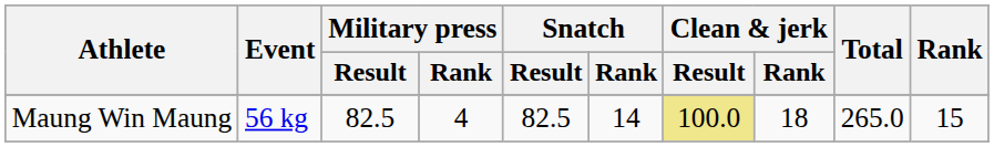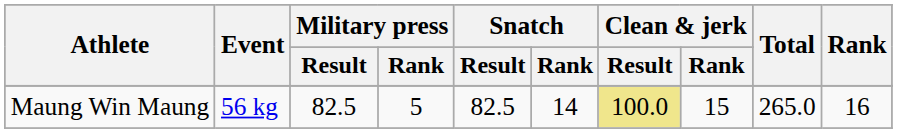Maung Win Maung | Military press / Rank: 4 -> 5
Maung Win Maung | Clean & jerk / Rank: 18 -> 15
Maung Win Maung | Rank: 15 -> 16
